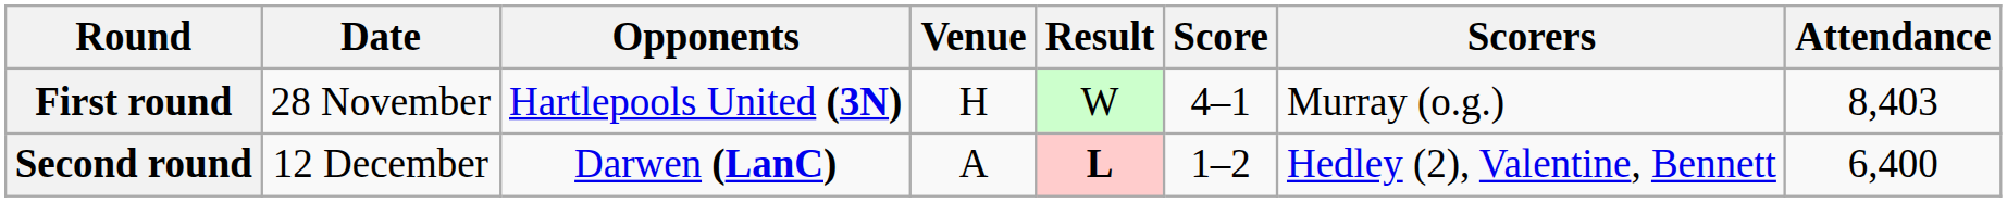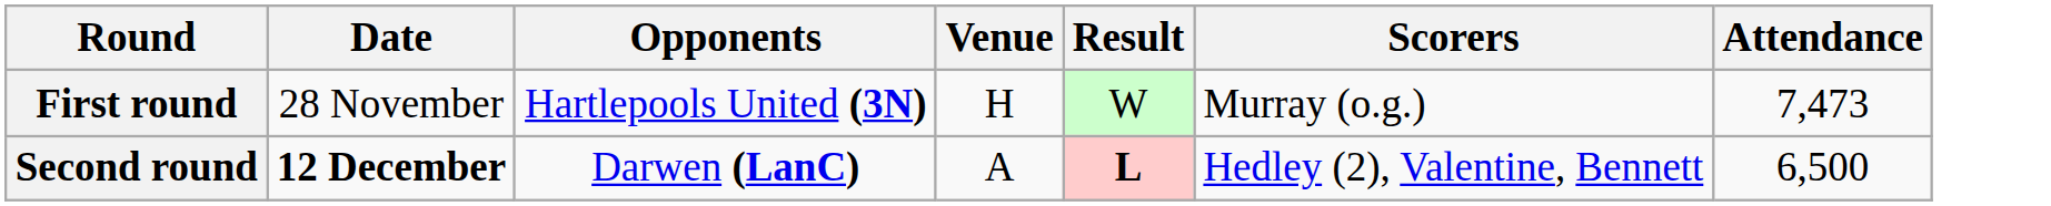- column: Score | 4–1 | 1–2
First round | Attendance: 8,403 -> 7,473
Second round | Date: normal -> bold
Second round | Attendance: 6,400 -> 6,500
